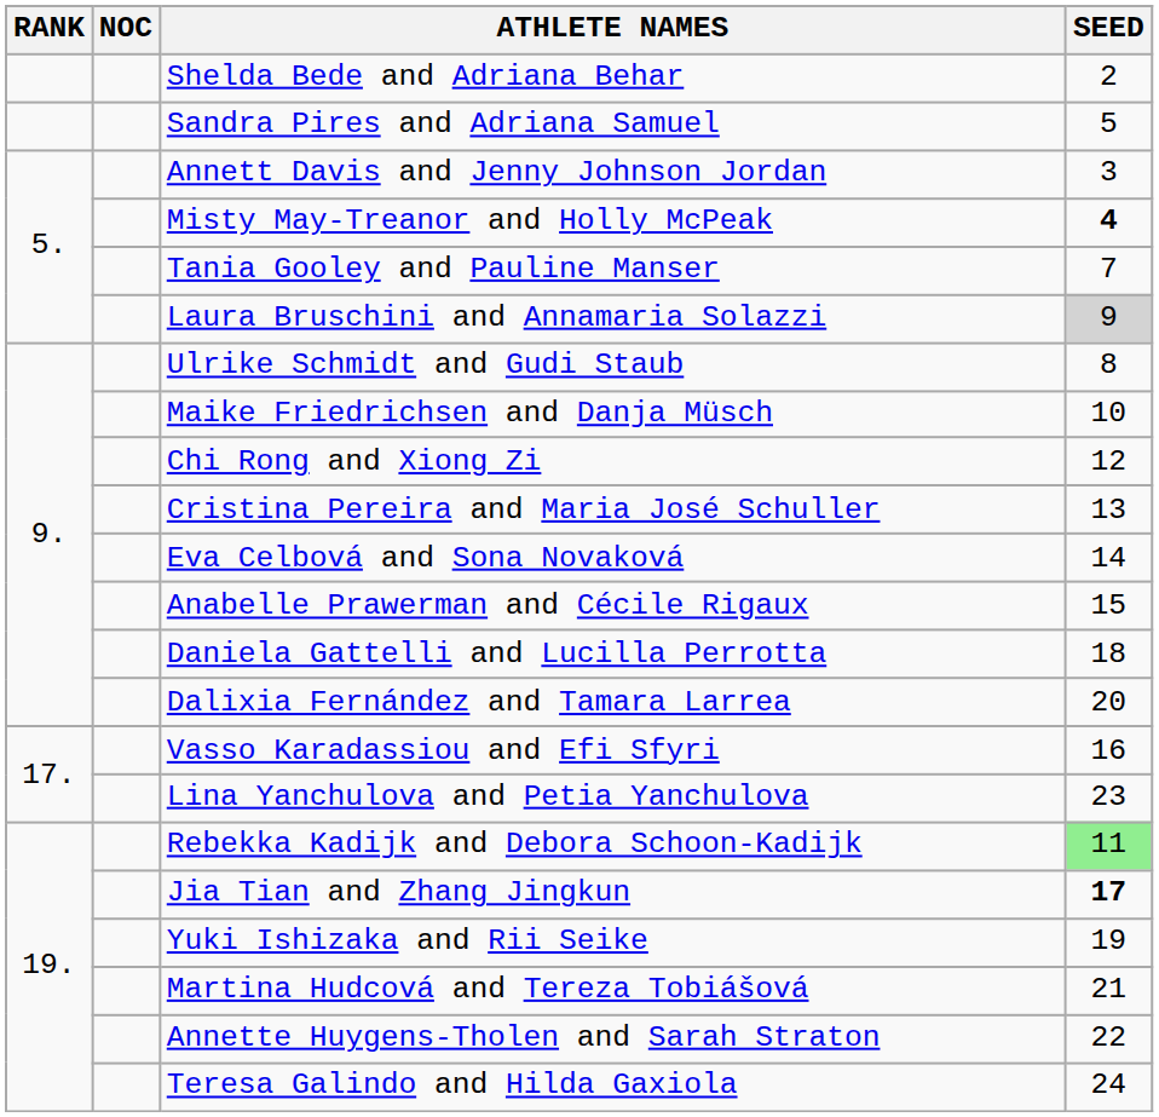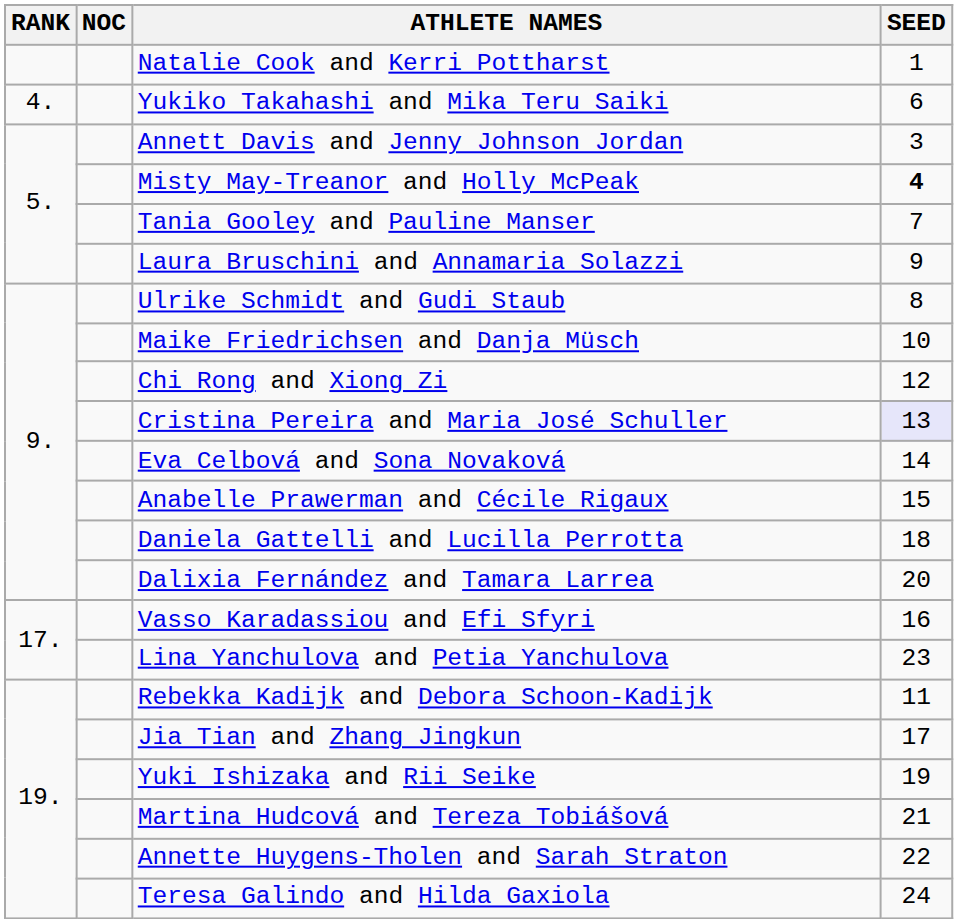+ row: Natalie Cook and Kerri Pottharst | 1
- row: Shelda Bede and Adriana Behar | 2
- row: Sandra Pires and Adriana Samuel | 5
+ row: 4. | Yukiko Takahashi and Mika Teru Saiki | 6
Laura Bruschini and Annamaria Solazzi | SEED: lightgrey background -> no background
Cristina Pereira and Maria José Schuller | SEED: no background -> lavender background
Rebekka Kadijk and Debora Schoon-Kadijk | SEED: lightgreen background -> no background
Jia Tian and Zhang Jingkun | SEED: bold -> normal
